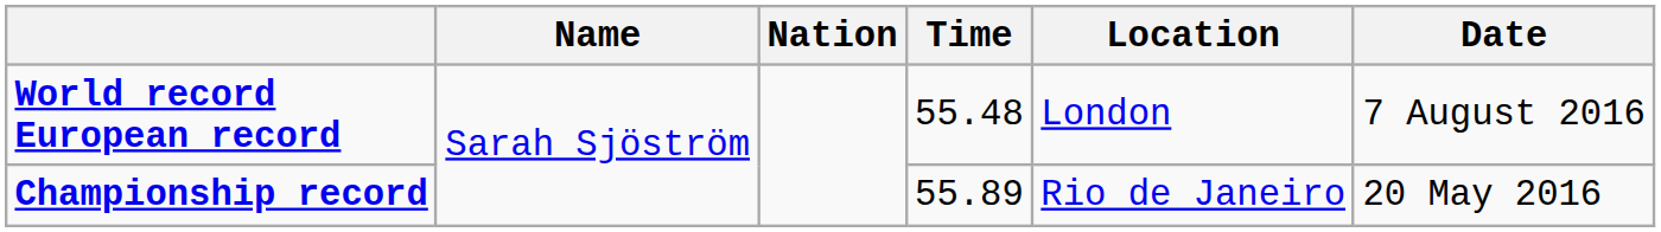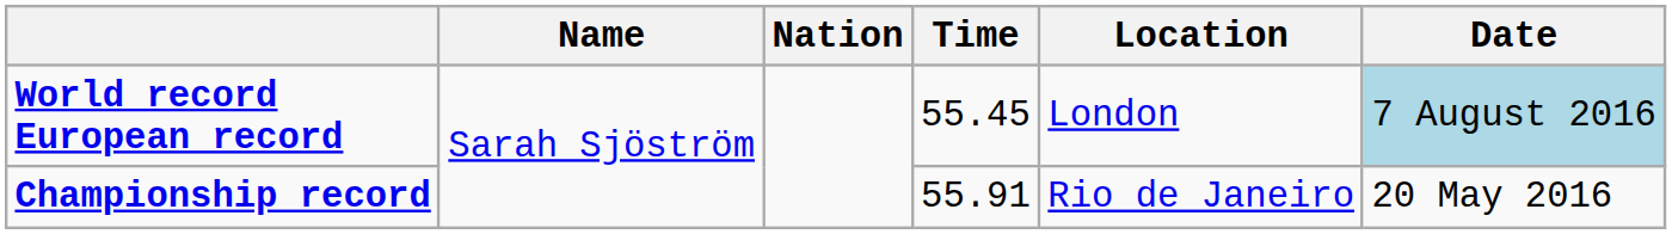World record European record | Time: 55.48 -> 55.45
World record European record | Date: no background -> lightblue background
Championship record | Time: 55.89 -> 55.91
